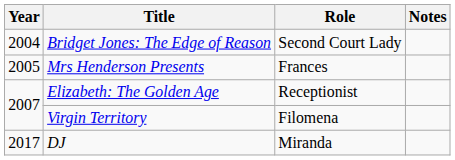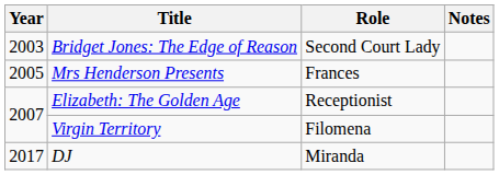Bridget Jones: The Edge of Reason | Year: 2004 -> 2003
